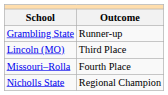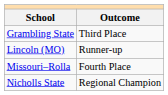Grambling State | Outcome: Runner-up -> Third Place
Lincoln (MO) | Outcome: Third Place -> Runner-up
